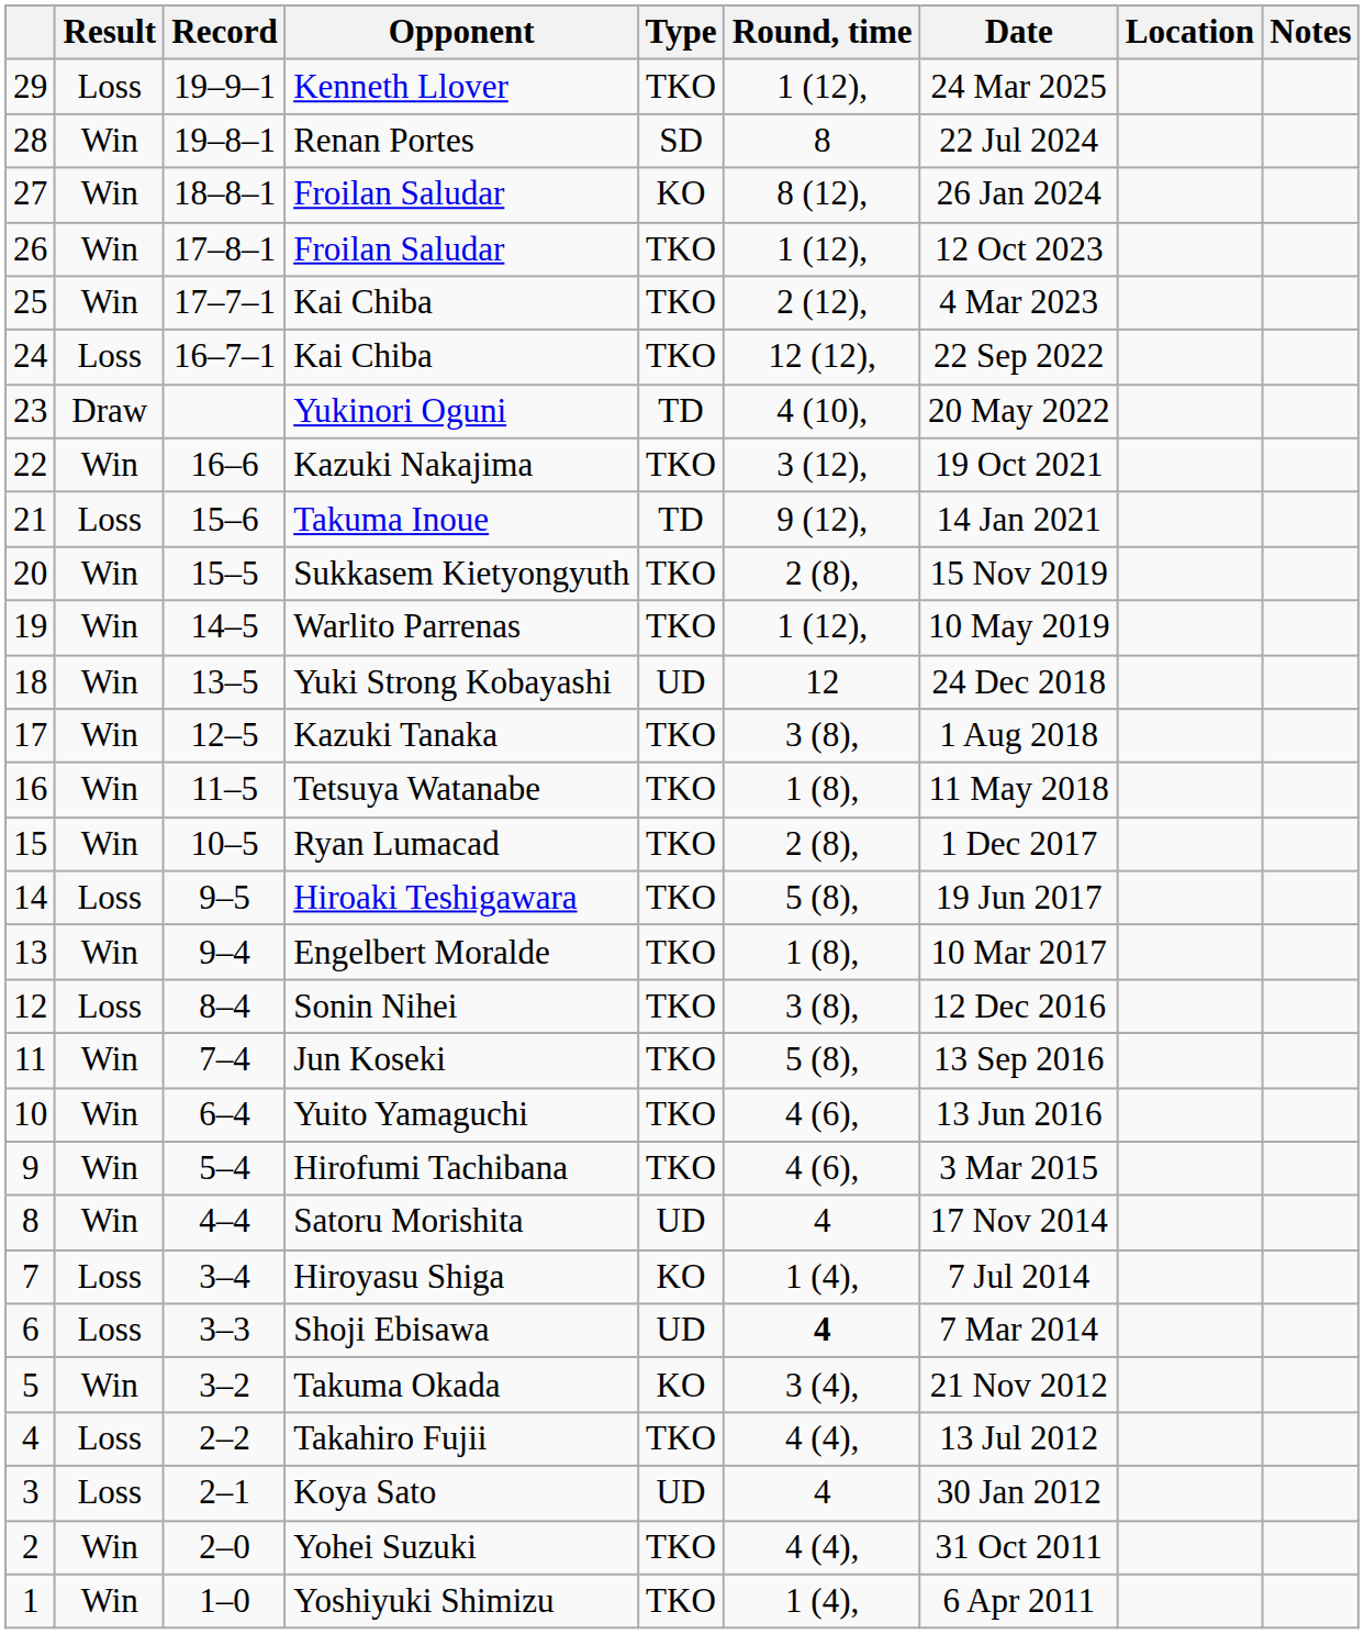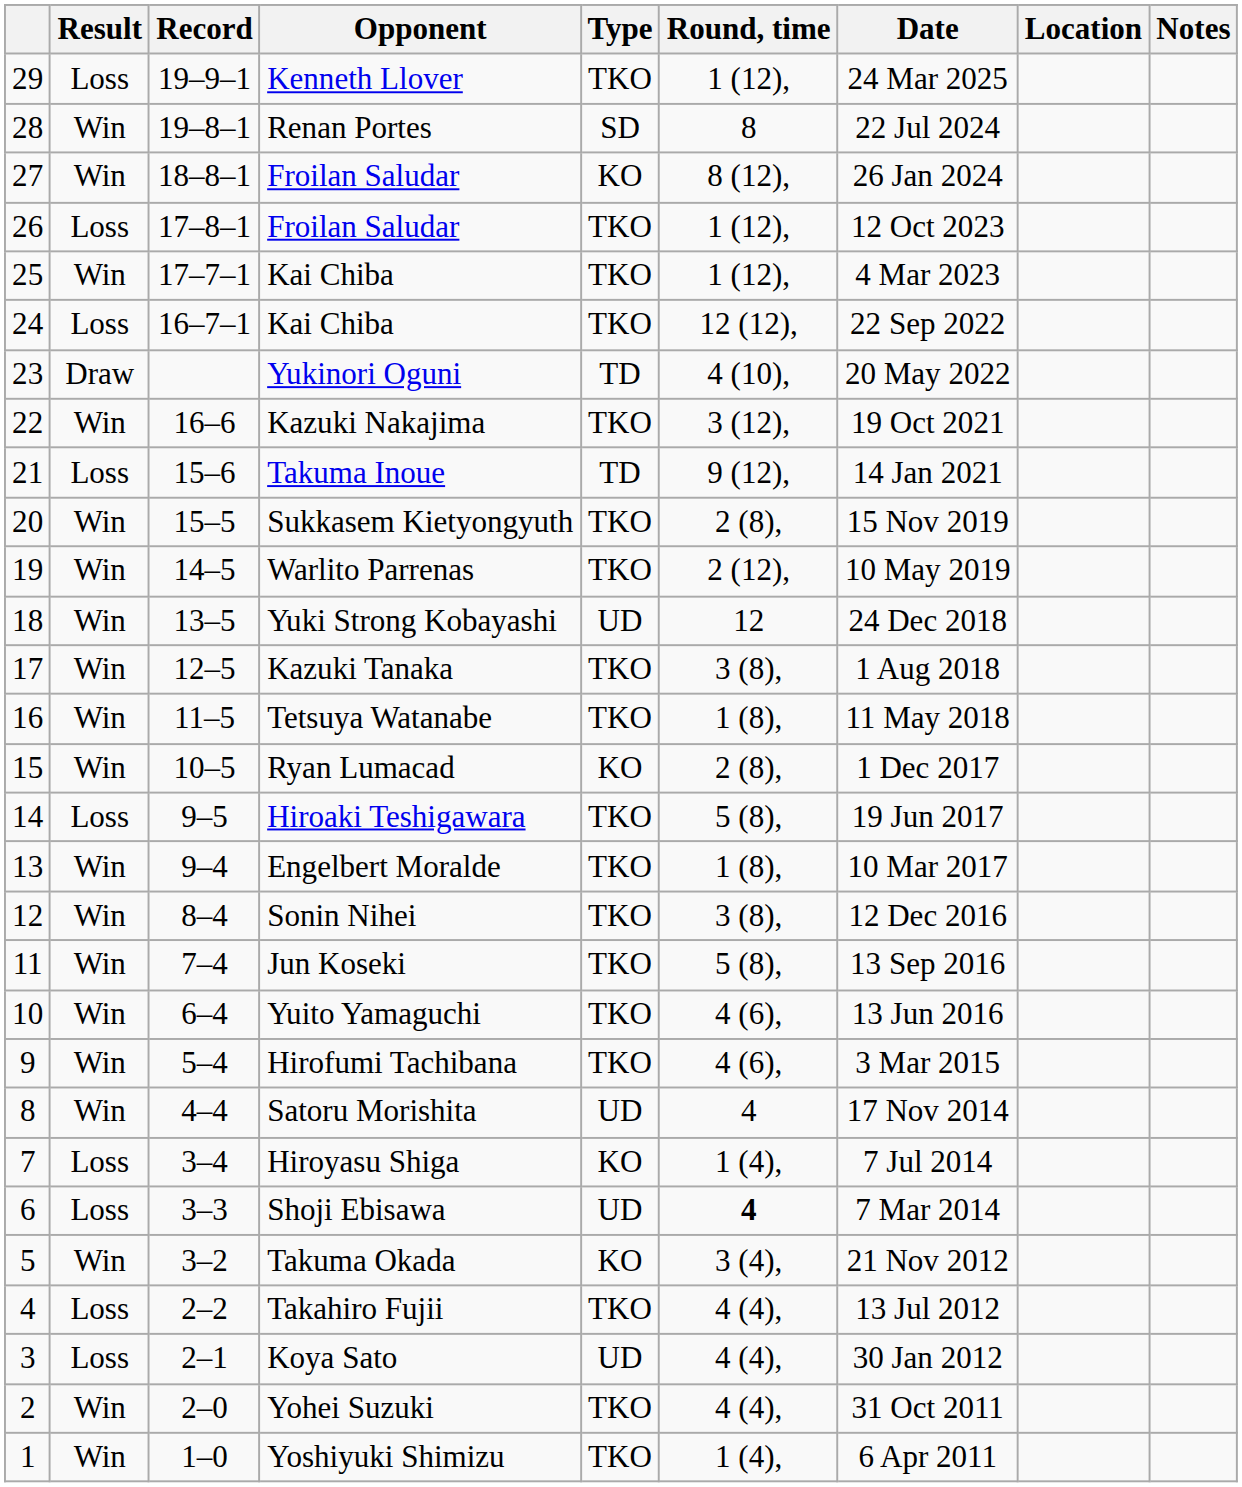26 / Froilan Saludar | Result: Win -> Loss
25 / Kai Chiba | Round, time: 2 (12), -> 1 (12),
Warlito Parrenas | Round, time: 1 (12), -> 2 (12),
Ryan Lumacad | Type: TKO -> KO
Sonin Nihei | Result: Loss -> Win
Koya Sato | Round, time: 4 -> 4 (4),
